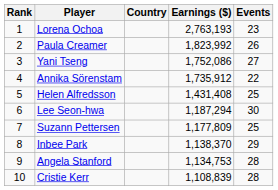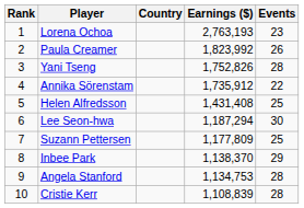Yani Tseng | Earnings ($): 1,752,086 -> 1,752,826
Yani Tseng | Events: 27 -> 28
